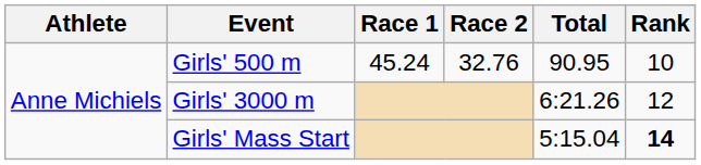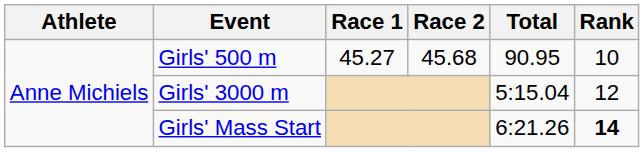Girls' 500 m | Race 1: 45.24 -> 45.27
Girls' 500 m | Race 2: 32.76 -> 45.68
Girls' 3000 m | Total: 6:21.26 -> 5:15.04
Girls' Mass Start | Total: 5:15.04 -> 6:21.26
